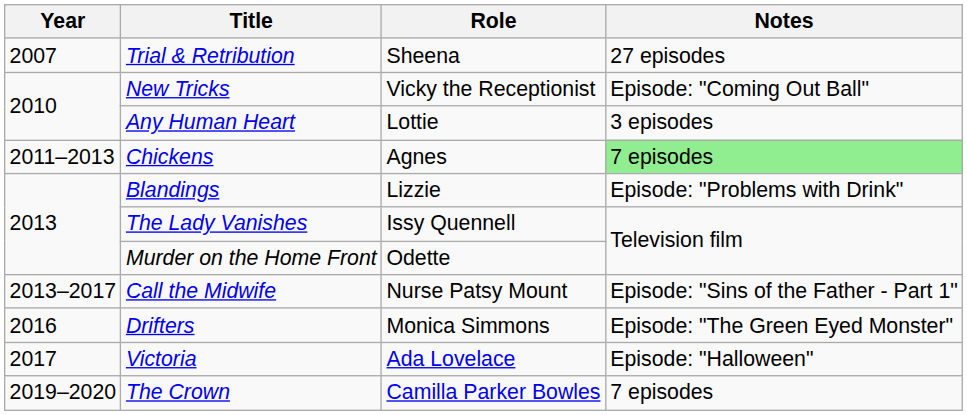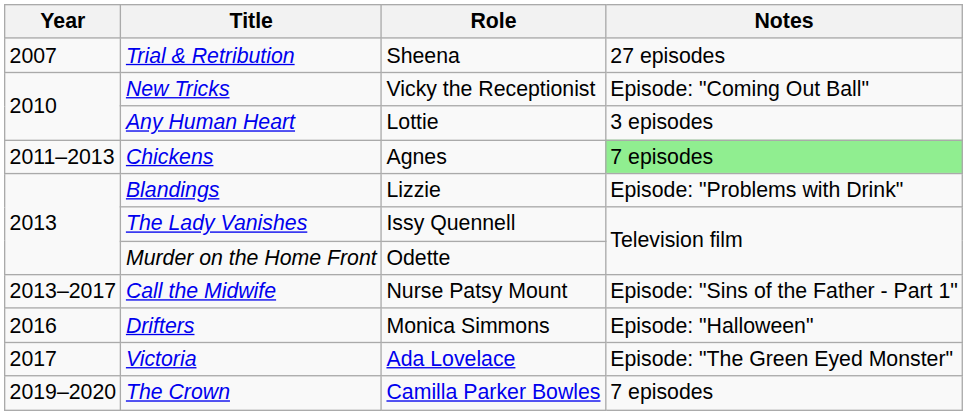Drifters | Notes: Episode: "The Green Eyed Monster" -> Episode: "Halloween"
Victoria | Notes: Episode: "Halloween" -> Episode: "The Green Eyed Monster"
